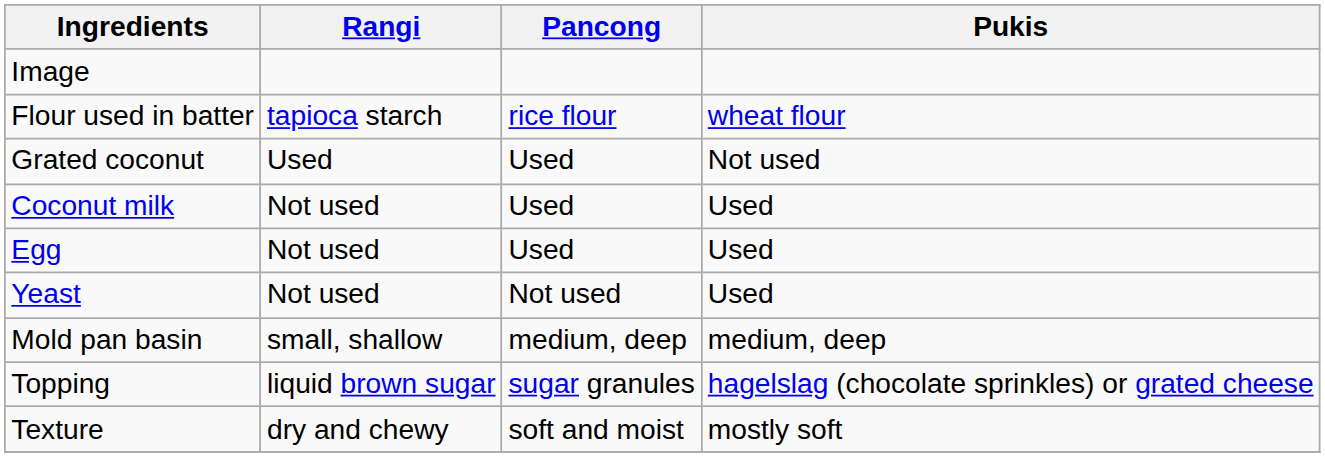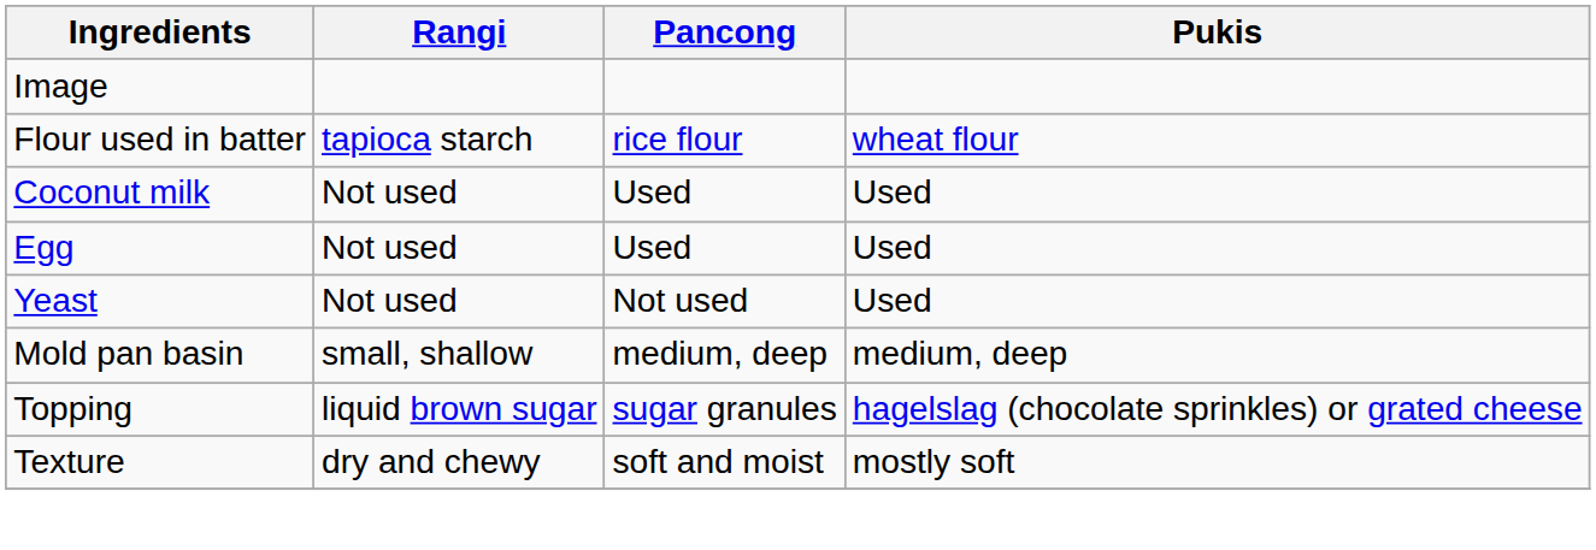- row: Grated coconut | Used | Used | Not used
